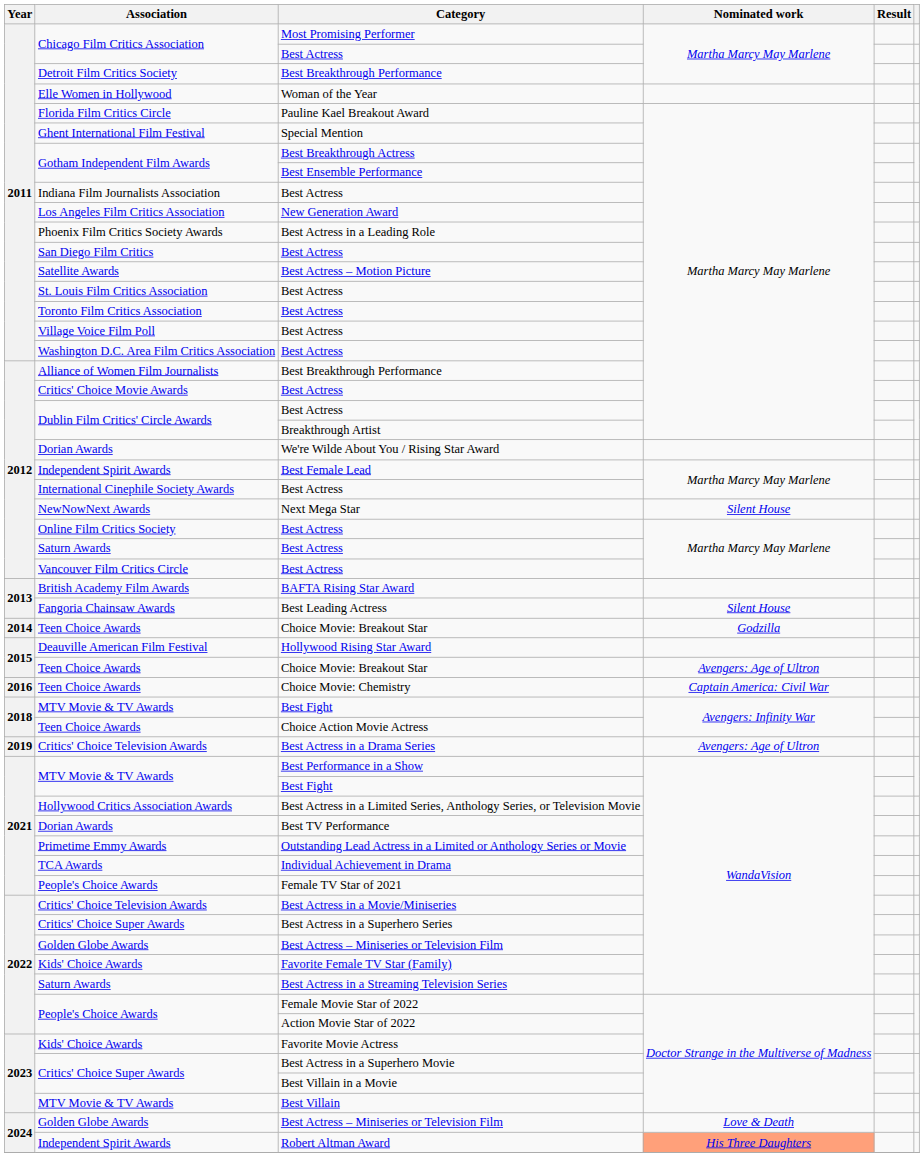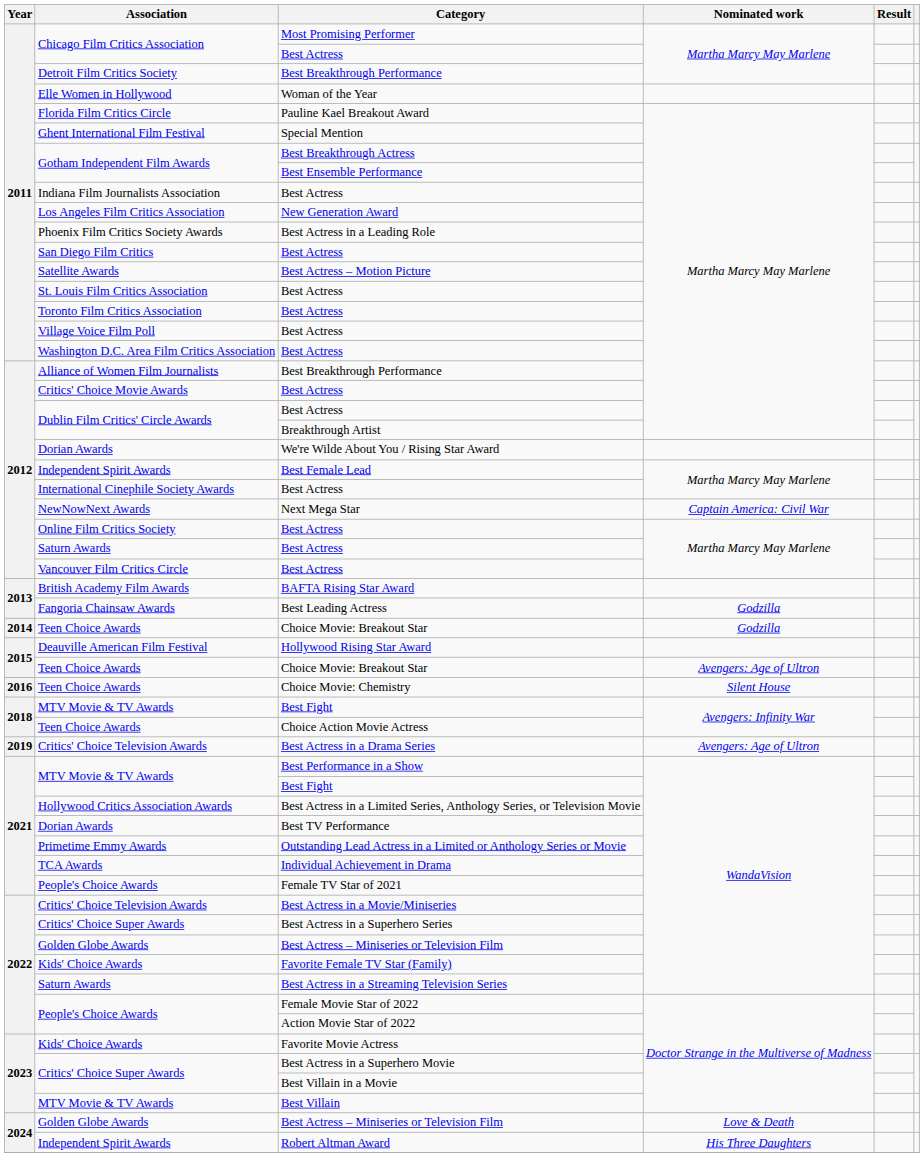Next Mega Star | Nominated work: Silent House -> Captain America: Civil War
Best Leading Actress | Nominated work: Silent House -> Godzilla
Choice Movie: Chemistry | Nominated work: Captain America: Civil War -> Silent House
Robert Altman Award | Nominated work: lightsalmon background -> no background
